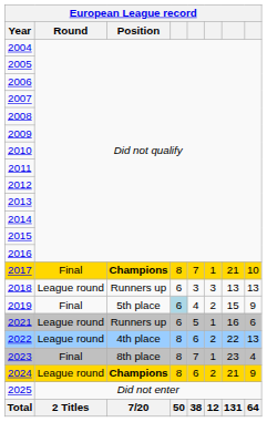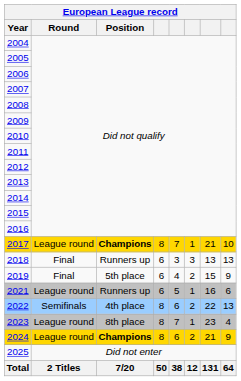2017 | Round: Final -> League round
2018 | Round: League round -> Final
2019 | column 4: lightblue background -> no background
2022 | Round: League round -> Semifinals
2023 | Round: Final -> League round
